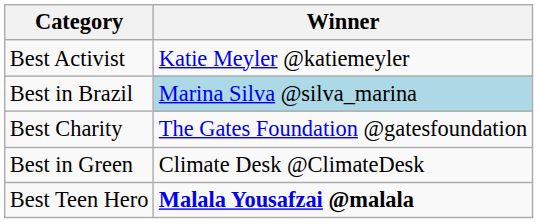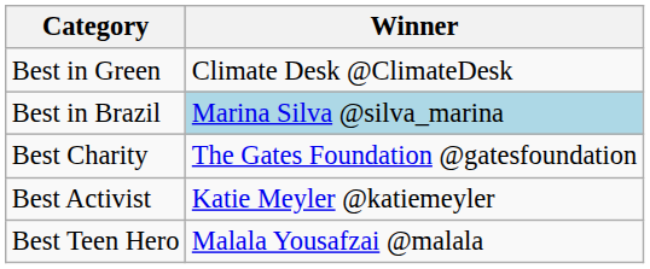rows swapped: Best Activist <-> Best in Green
Best Teen Hero | Winner: bold -> normal
